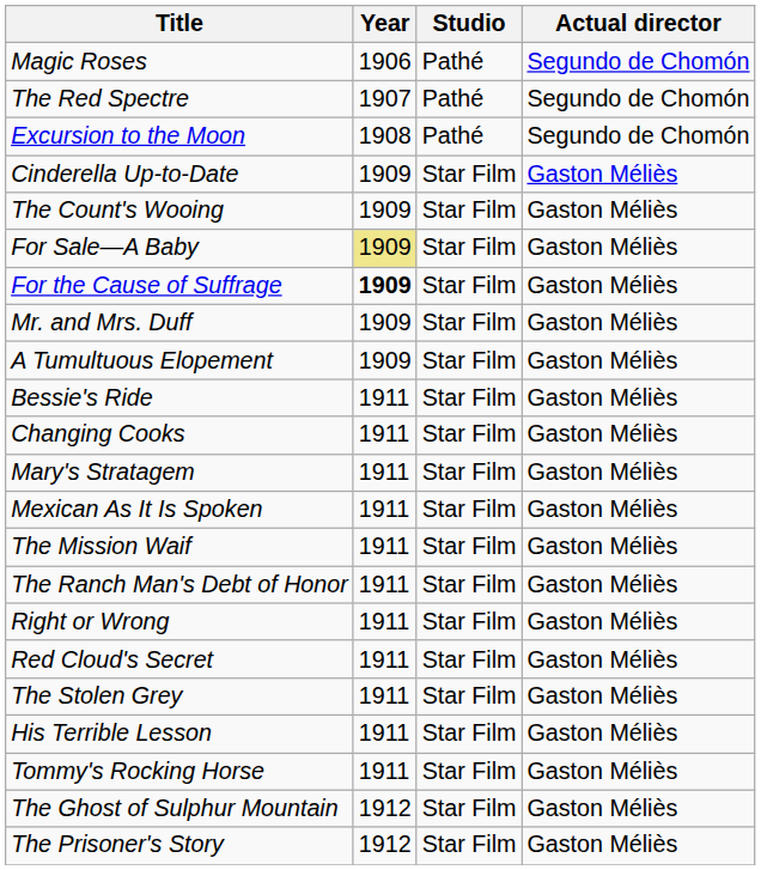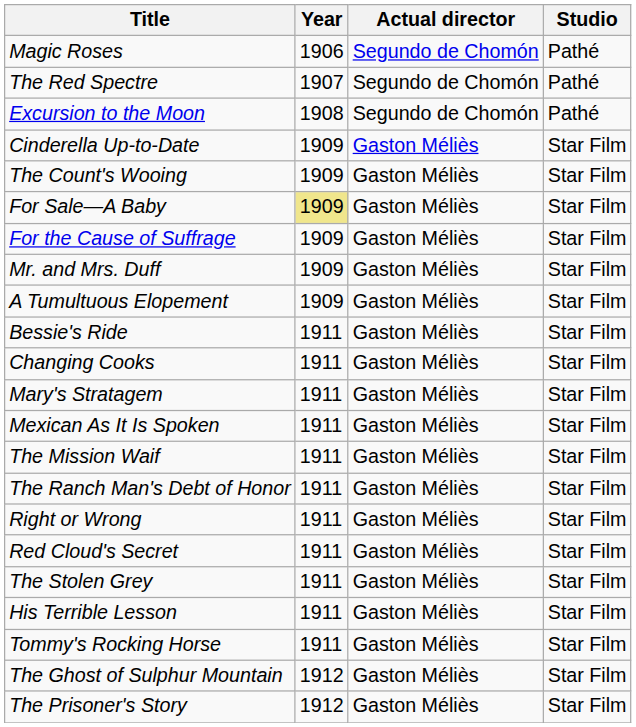columns swapped: Actual director <-> Studio
For the Cause of Suffrage | Year: bold -> normal
